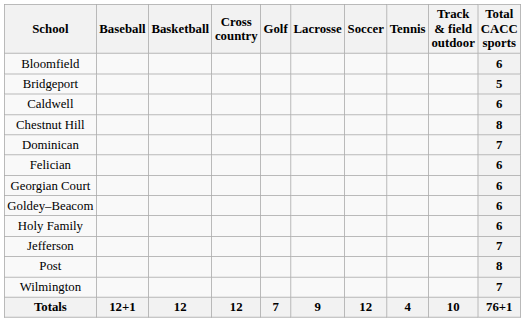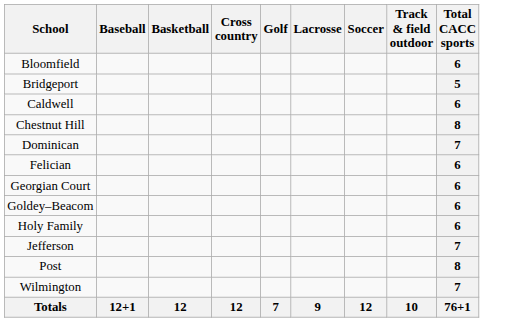- column: Tennis | 4
